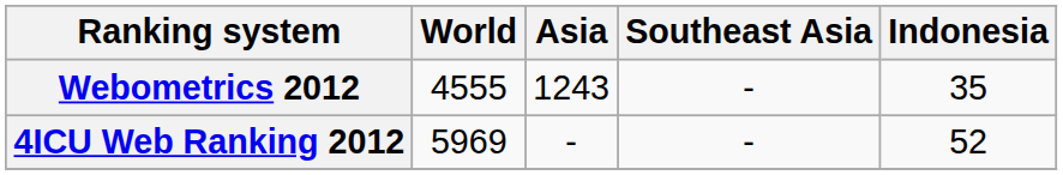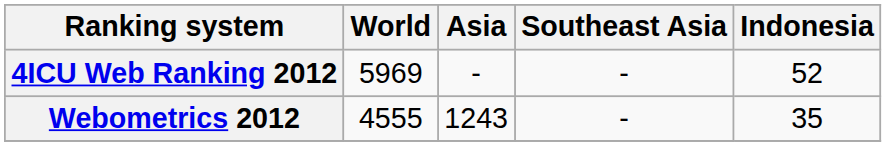rows swapped: 4ICU Web Ranking 2012 <-> Webometrics 2012
